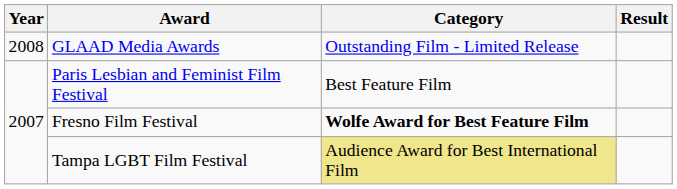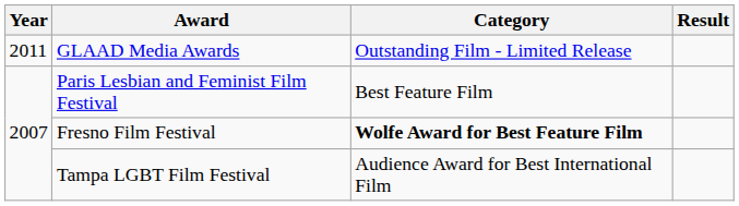GLAAD Media Awards | Year: 2008 -> 2011
Tampa LGBT Film Festival | Category: khaki background -> no background
